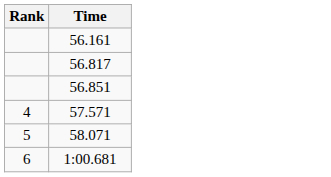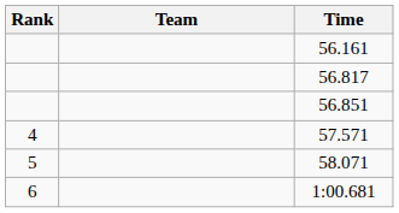+ column: Team
